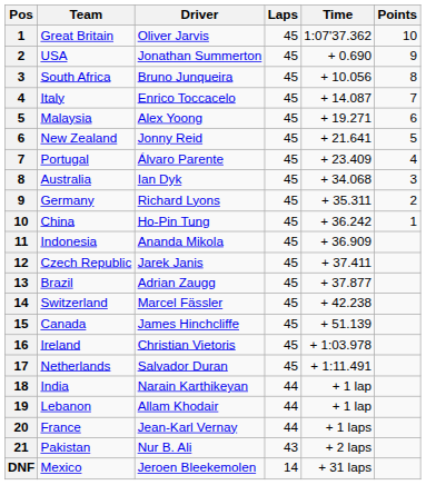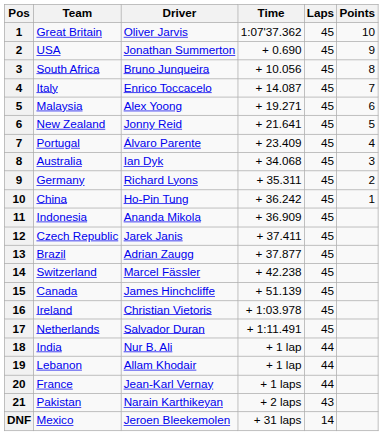columns swapped: Laps <-> Time
India | Driver: Narain Karthikeyan -> Nur B. Ali
Pakistan | Driver: Nur B. Ali -> Narain Karthikeyan
